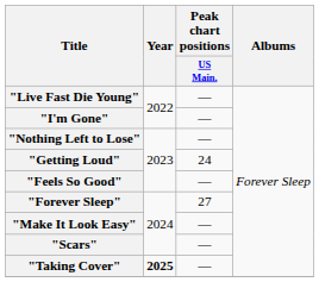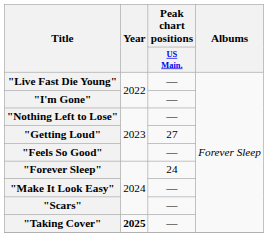"Getting Loud" | Peak chart positions / US Main.: 24 -> 27
"Forever Sleep" | Peak chart positions / US Main.: 27 -> 24
